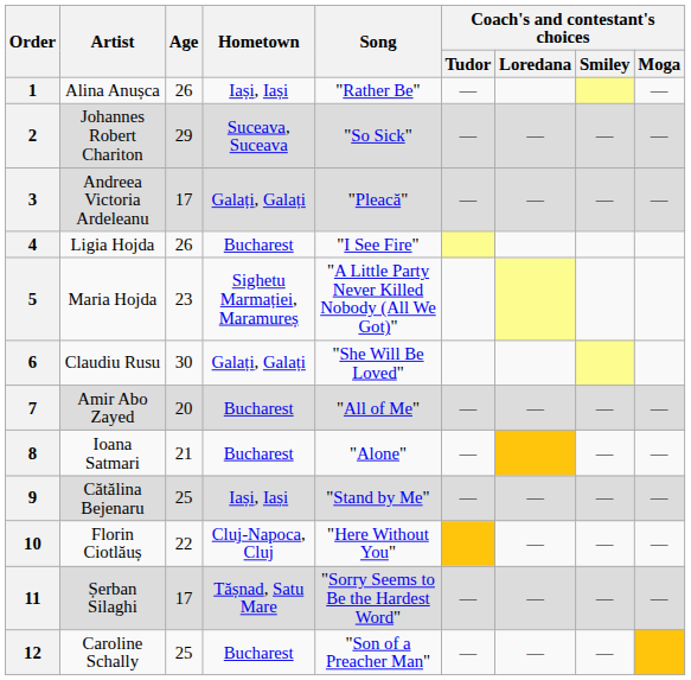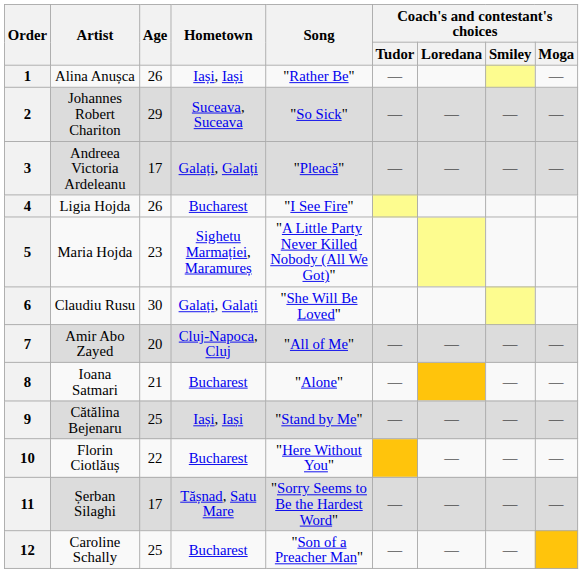7 | Hometown: Bucharest -> Cluj-Napoca, Cluj
10 | Hometown: Cluj-Napoca, Cluj -> Bucharest
